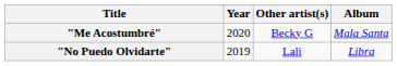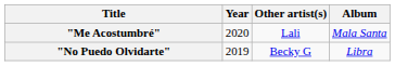"Me Acostumbré" | Other artist(s): Becky G -> Lali
"No Puedo Olvidarte" | Other artist(s): Lali -> Becky G
